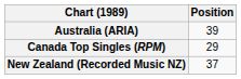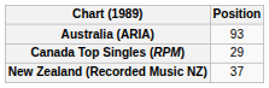Australia (ARIA) | Position: 39 -> 93
